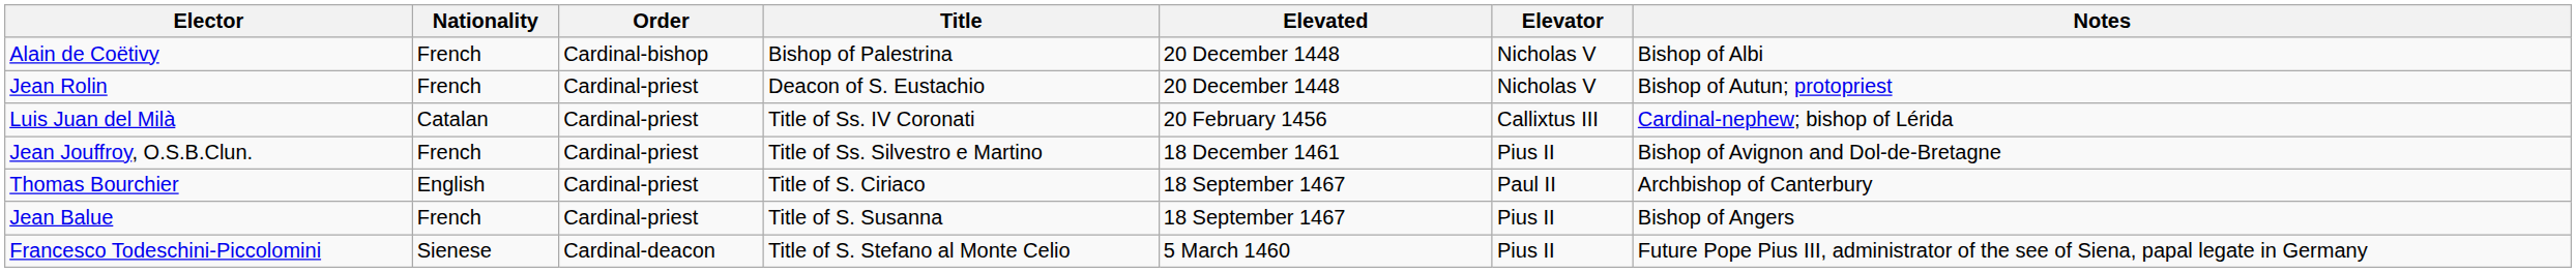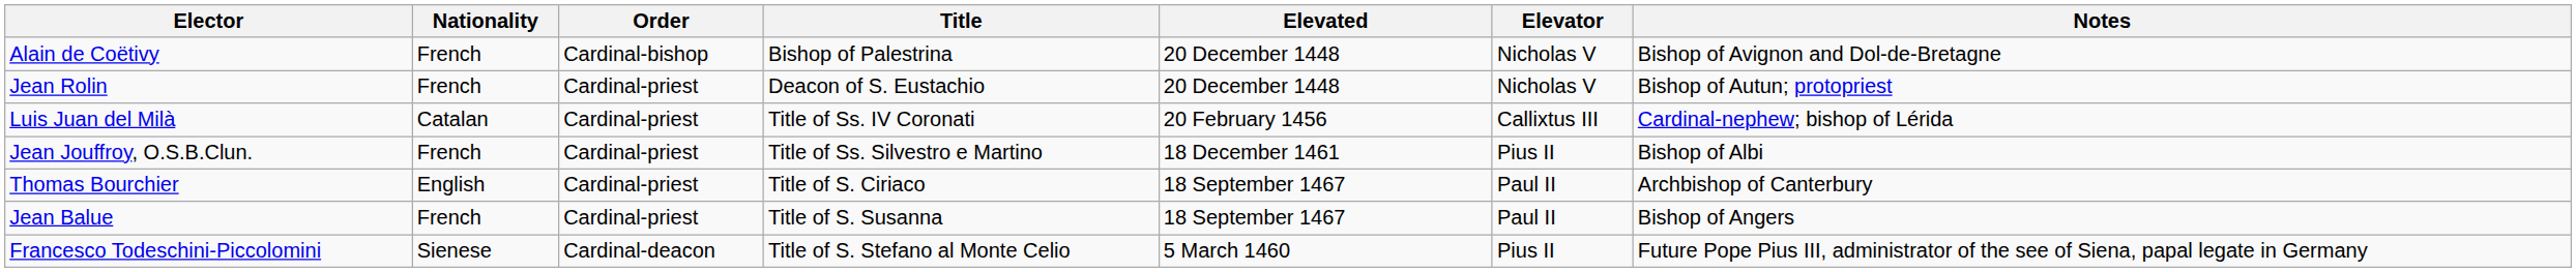Alain de Coëtivy | Notes: Bishop of Albi -> Bishop of Avignon and Dol-de-Bretagne
Jean Jouffroy, O.S.B.Clun. | Notes: Bishop of Avignon and Dol-de-Bretagne -> Bishop of Albi
Jean Balue | Elevator: Pius II -> Paul II
